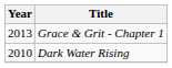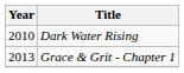rows swapped: Dark Water Rising <-> Grace & Grit - Chapter 1
